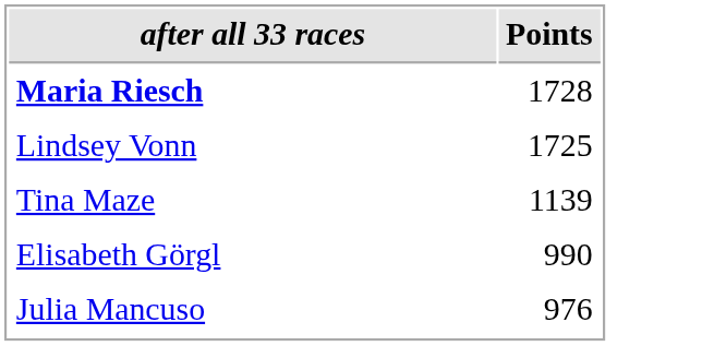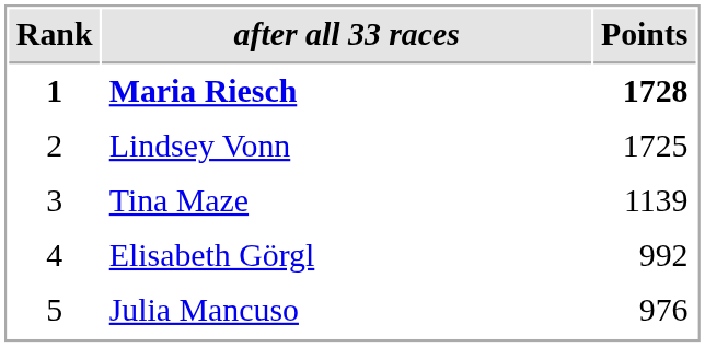+ column: Rank | 1 | 2 | 3 | 4 | 5
Maria Riesch | Points: normal -> bold
Elisabeth Görgl | Points: 990 -> 992
